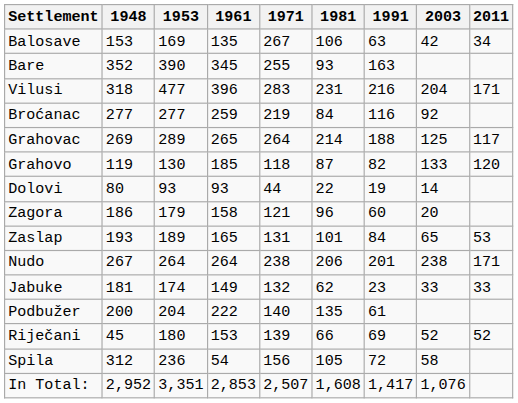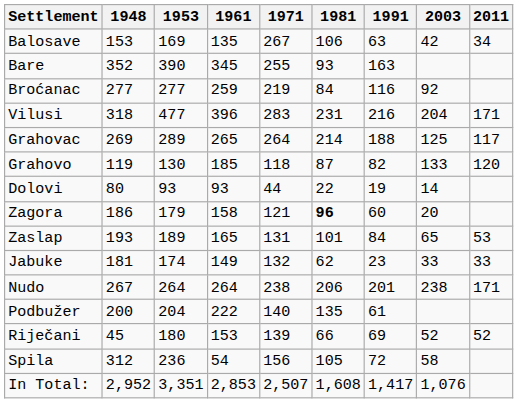rows swapped: Broćanac <-> Vilusi
Zagora | 1981: normal -> bold
rows swapped: Jabuke <-> Nudo
